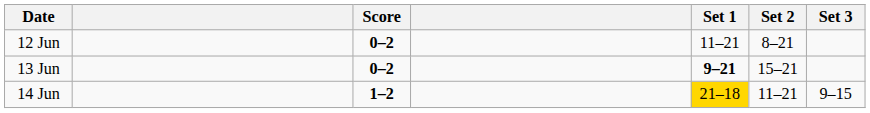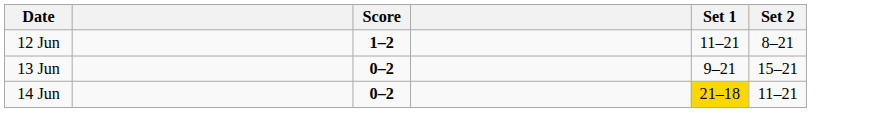- column: Set 3 | 9–15
12 Jun | Score: 0–2 -> 1–2
13 Jun | Set 1: bold -> normal
14 Jun | Score: 1–2 -> 0–2
